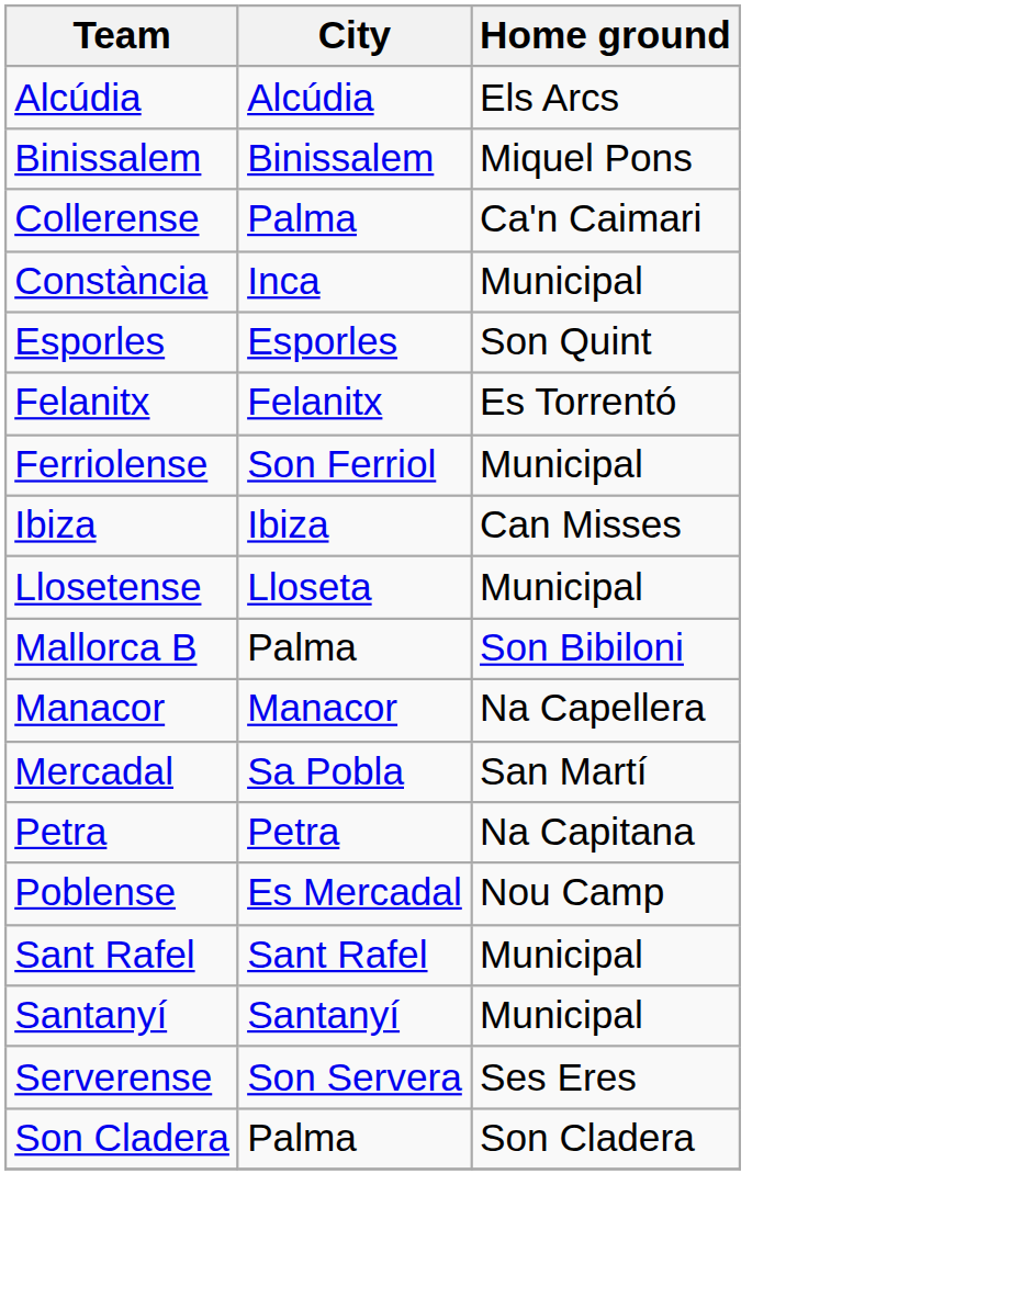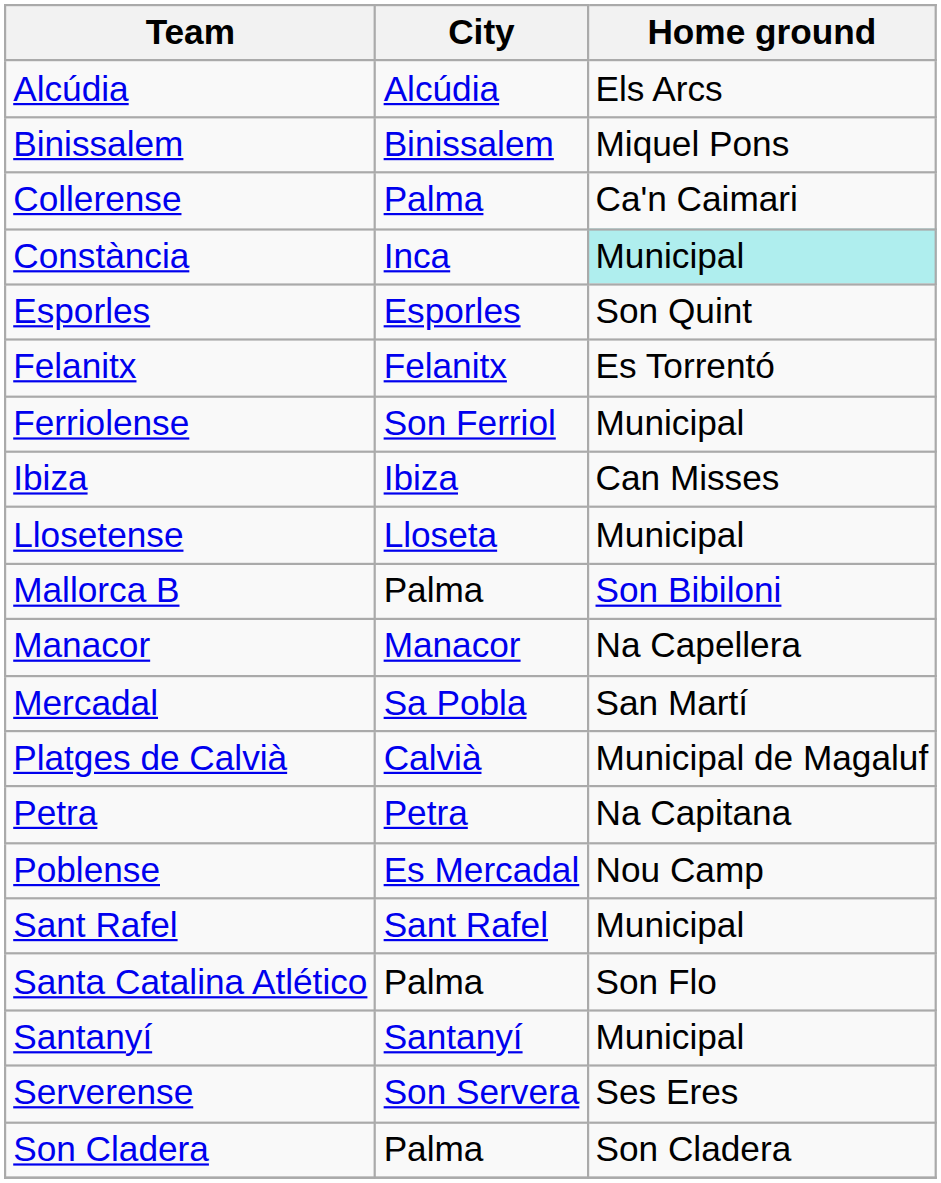Constància | Home ground: no background -> paleturquoise background
+ row: Platges de Calvià | Calvià | Municipal de Magaluf
+ row: Santa Catalina Atlético | Palma | Son Flo
